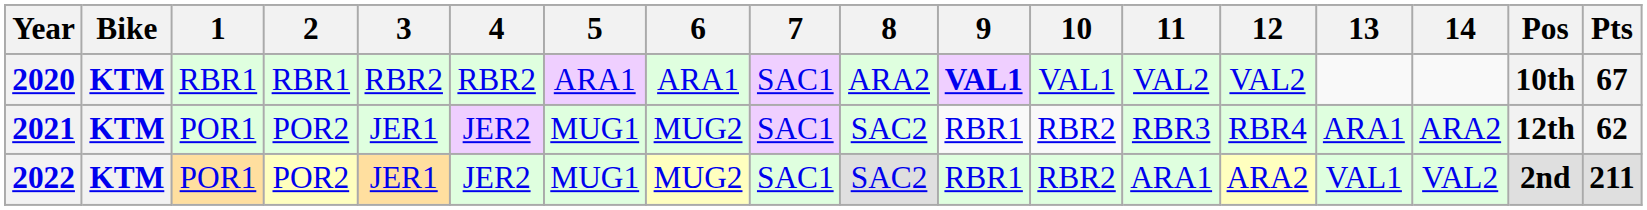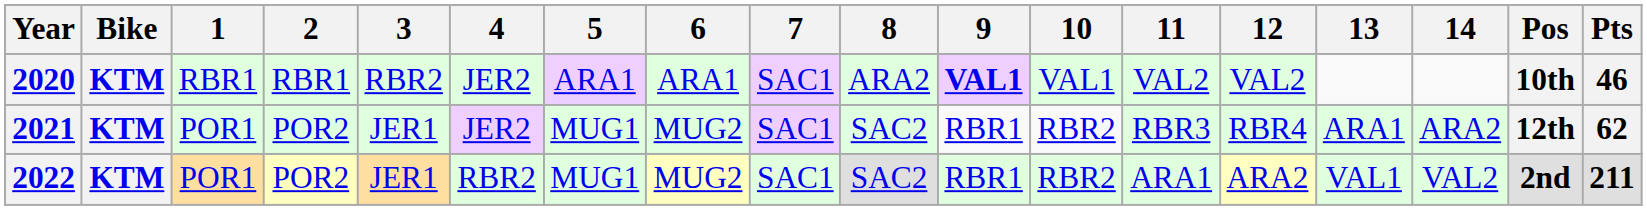2020 | 4: RBR2 -> JER2
2020 | Pts: 67 -> 46
2022 | 4: JER2 -> RBR2
